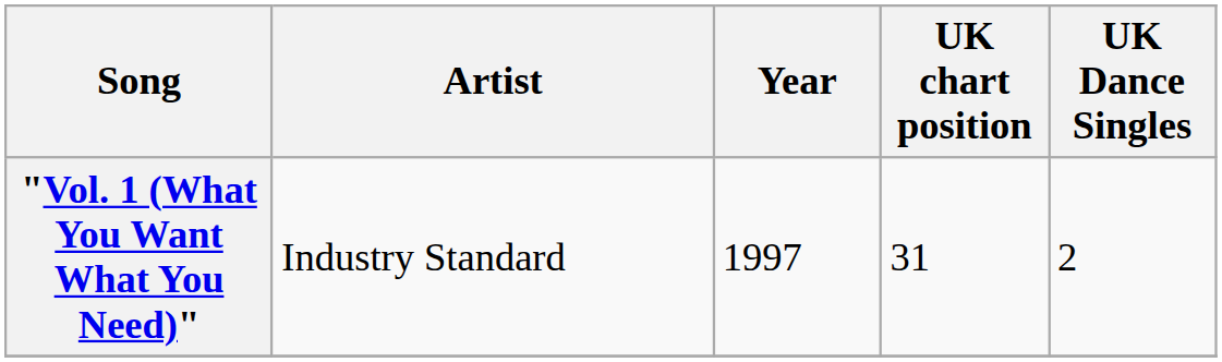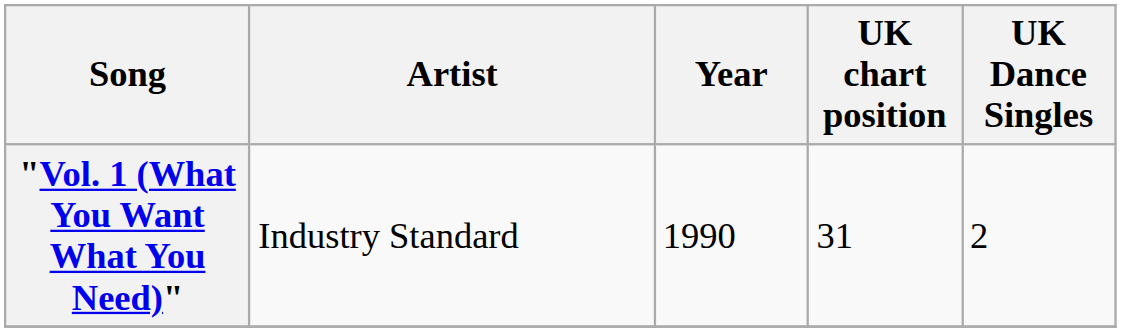"Vol. 1 (What You Want What You Need)" | Year: 1997 -> 1990
